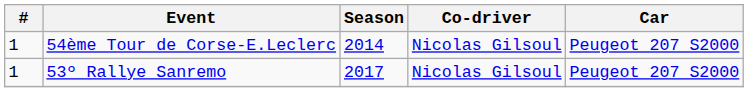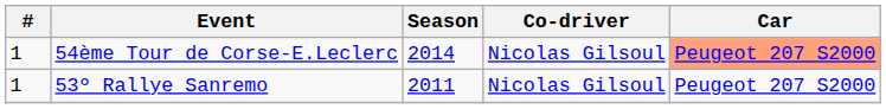54ème Tour de Corse-E.Leclerc | Car: no background -> lightsalmon background
53º Rallye Sanremo | Season: 2017 -> 2011
